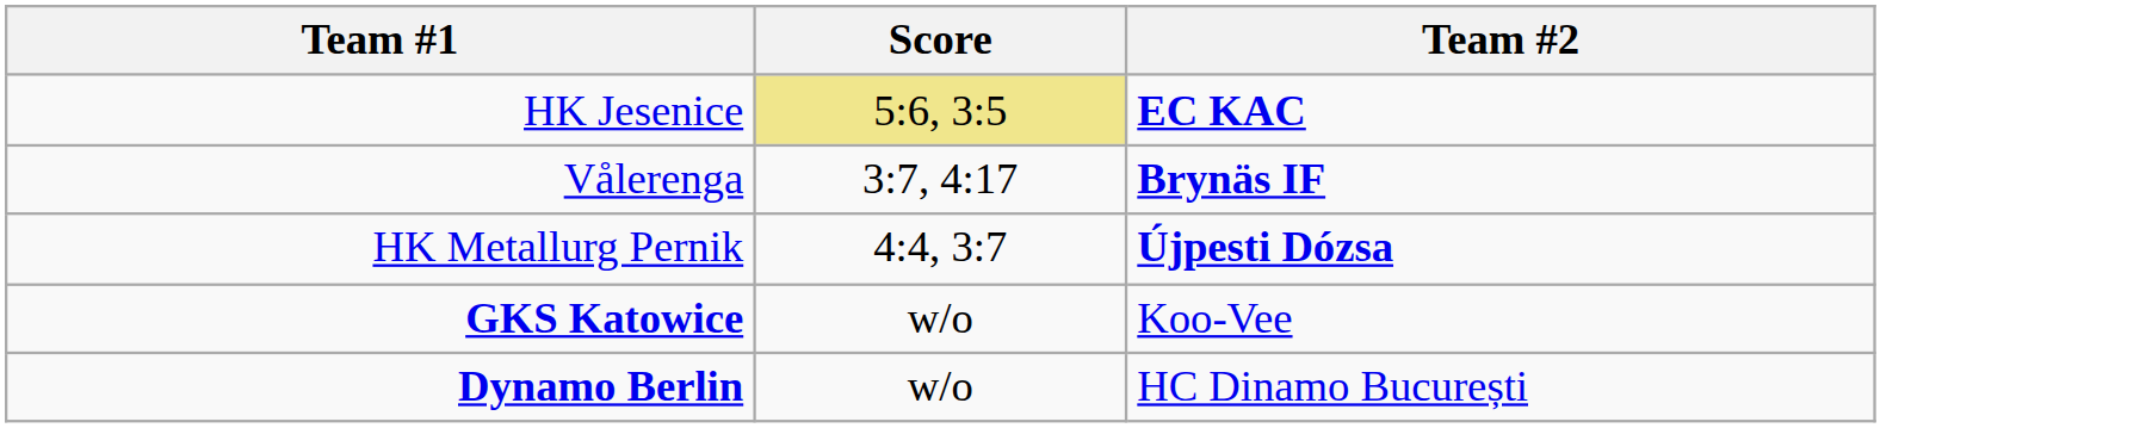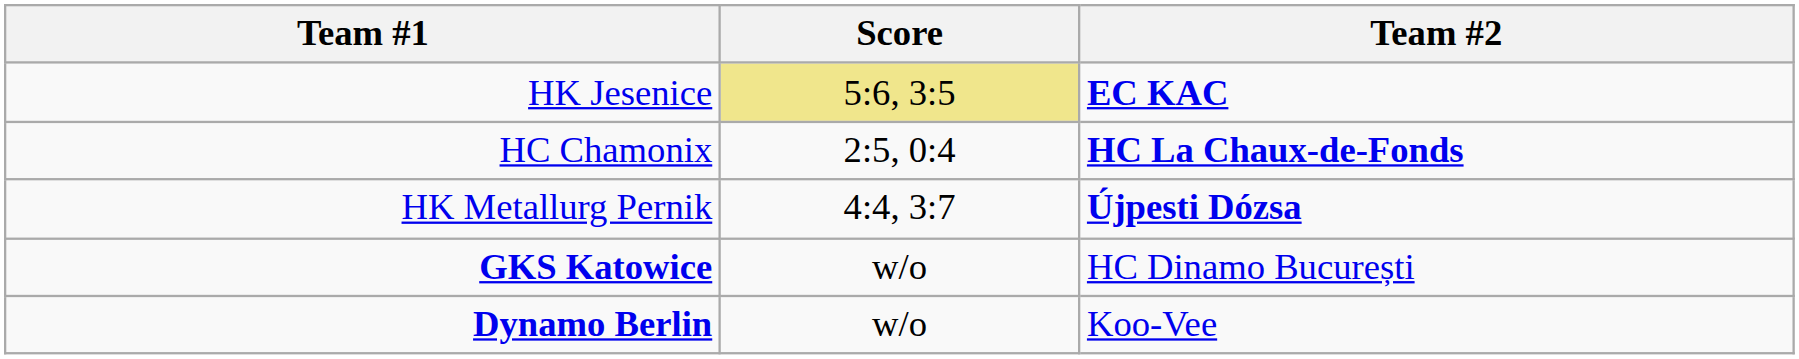+ row: HC Chamonix | 2:5, 0:4 | HC La Chaux-de-Fonds
- row: Vålerenga | 3:7, 4:17 | Brynäs IF
GKS Katowice | Team #2: Koo-Vee -> HC Dinamo București
Dynamo Berlin | Team #2: HC Dinamo București -> Koo-Vee
